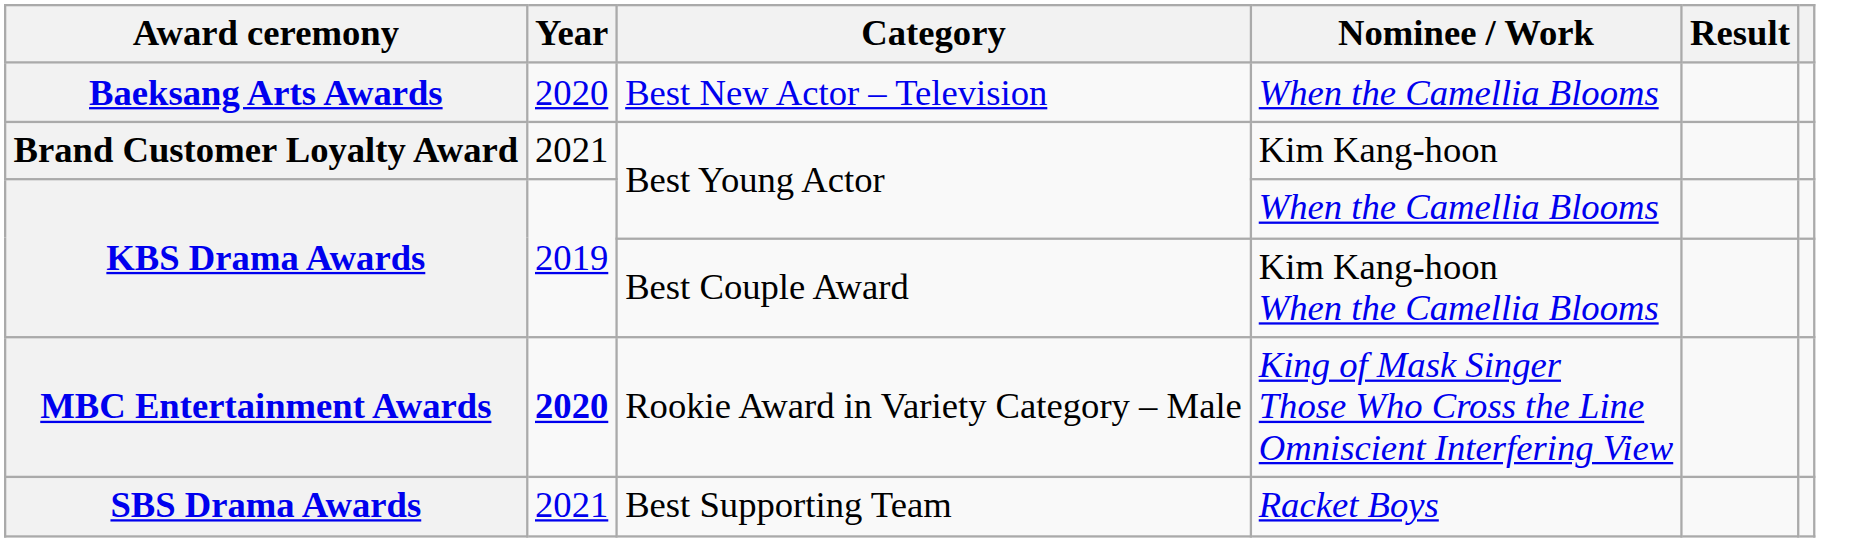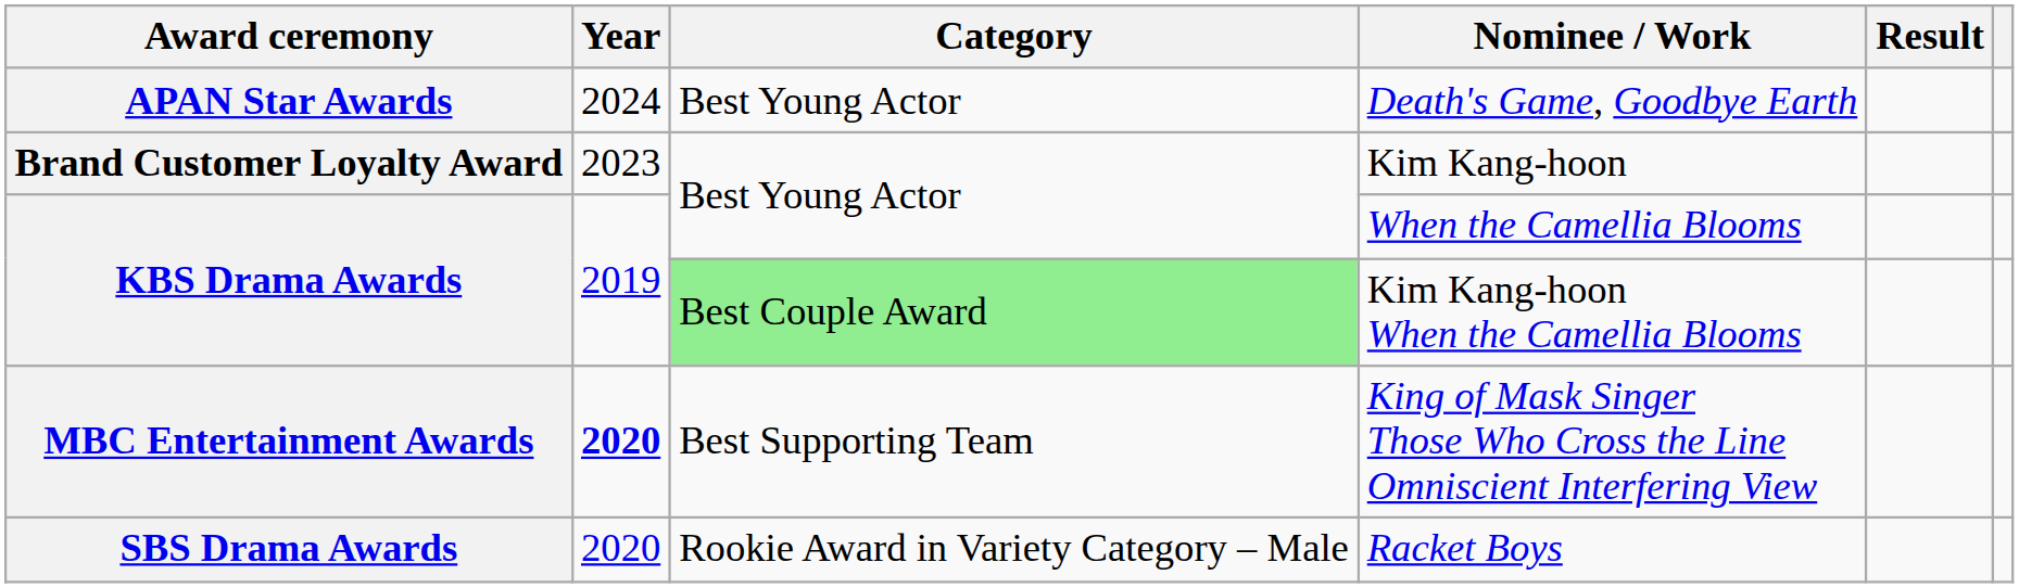+ row: APAN Star Awards | 2024 | Best Young Actor | Death's Game, Goodbye Earth
- row: Baeksang Arts Awards | 2020 | Best New Actor – Television | When the Camellia Blooms
Brand Customer Loyalty Award | Year: 2021 -> 2023
KBS Drama Awards / Kim Kang-hoon When the Camellia Blooms | Category: no background -> lightgreen background
MBC Entertainment Awards | Category: Rookie Award in Variety Category – Male -> Best Supporting Team
SBS Drama Awards | Year: 2021 -> 2020
SBS Drama Awards | Category: Best Supporting Team -> Rookie Award in Variety Category – Male
